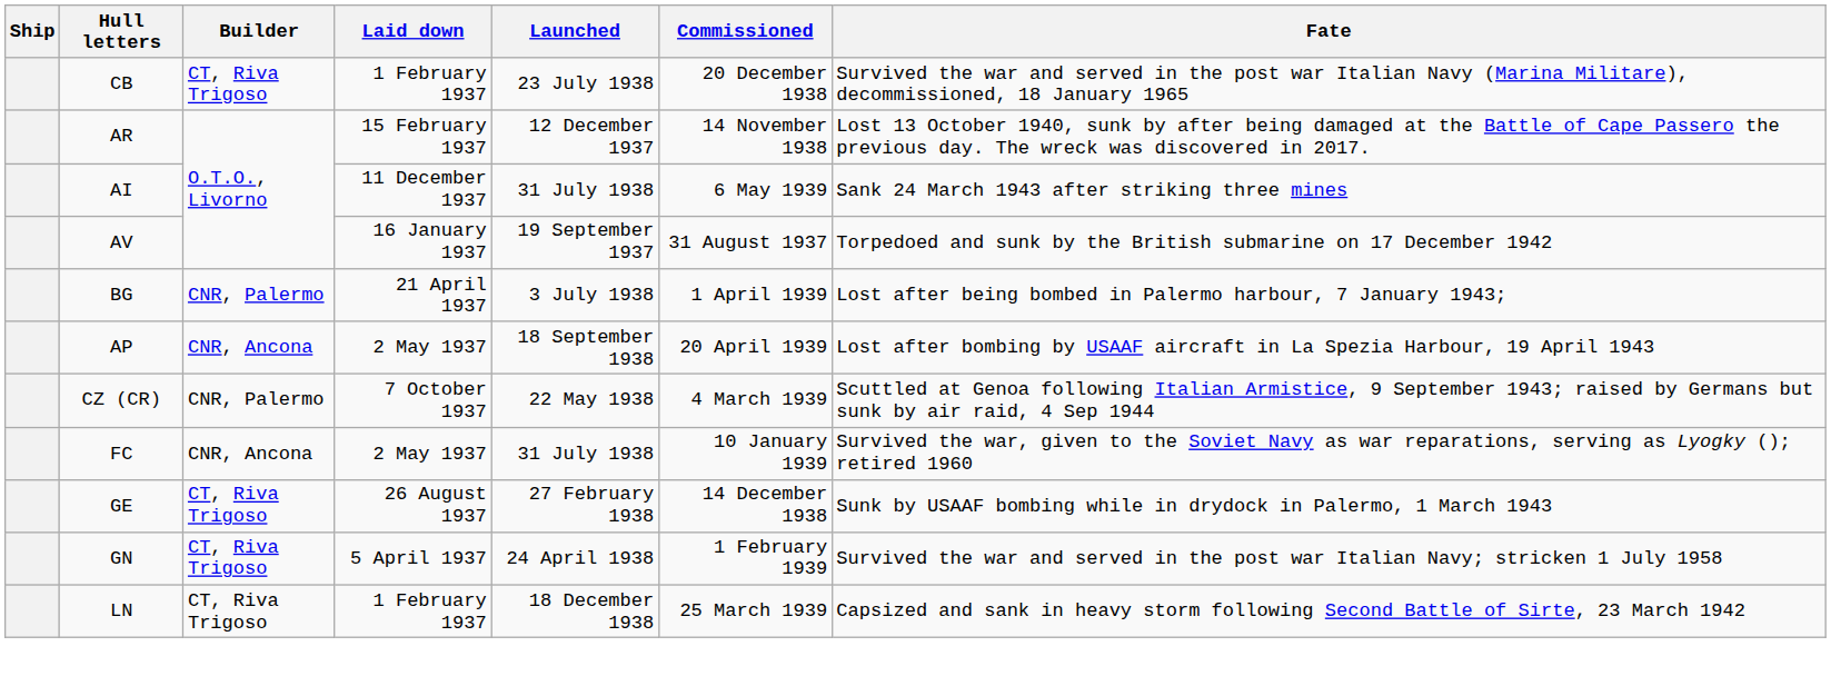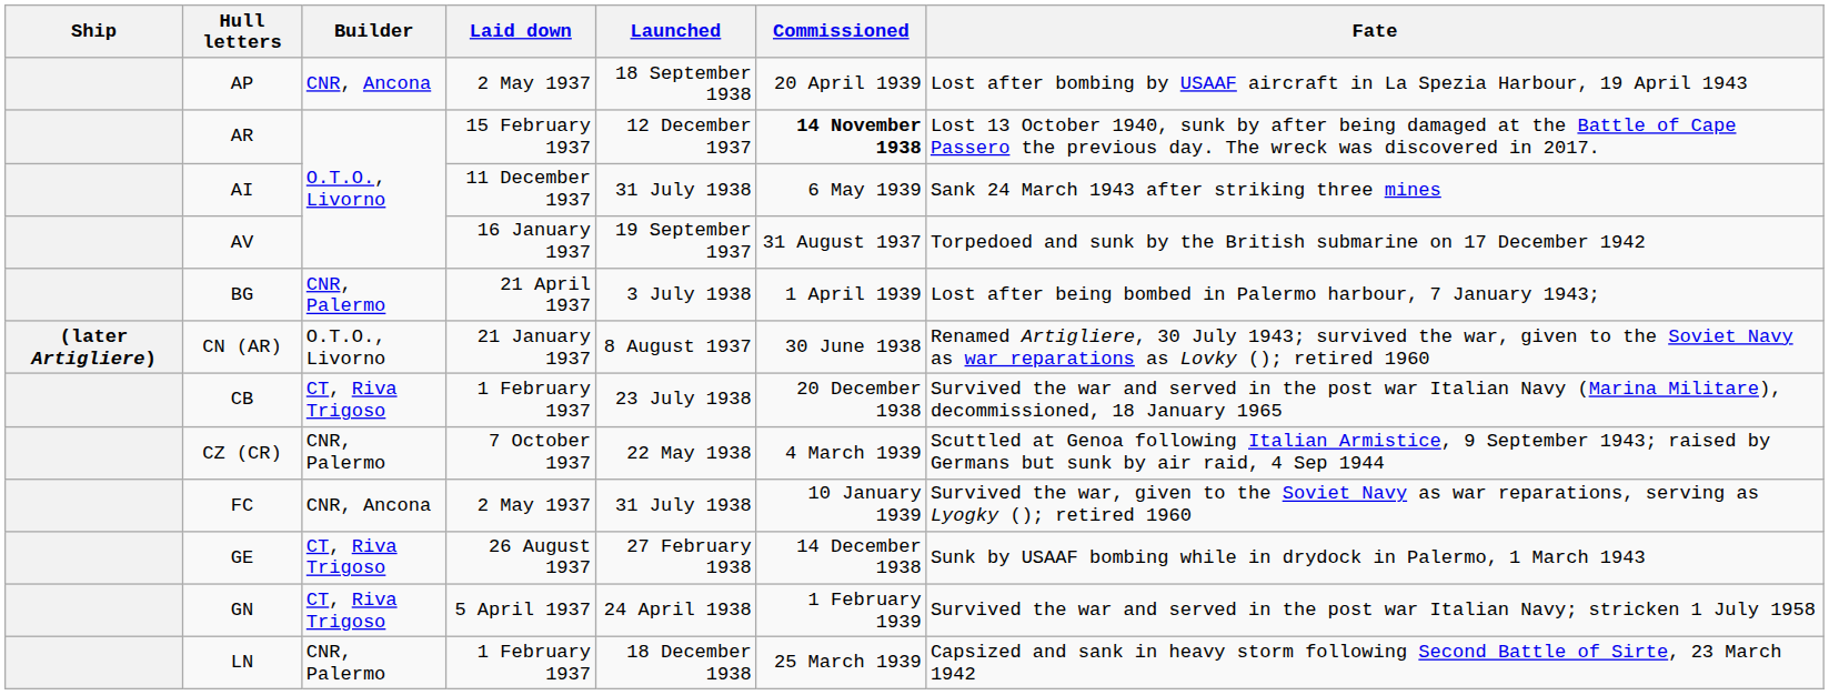rows swapped: AP <-> CB
AR | Commissioned: normal -> bold
+ row: (later Artigliere) | CN (AR) | O.T.O., Livorno | 21 January 1937 | 8 August 1937 | 30 June 1938 | Renamed Artigliere, 30 July 1943; survived the war, given to the Soviet Navy as war reparations as Lovky (); retired 1960
LN | Builder: CT, Riva Trigoso -> CNR, Palermo
